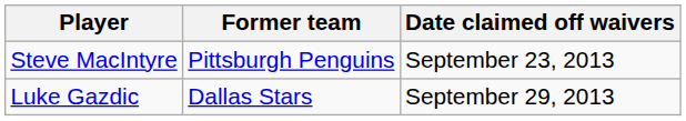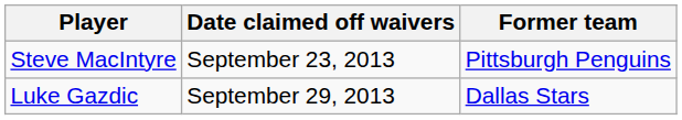columns swapped: Former team <-> Date claimed off waivers
